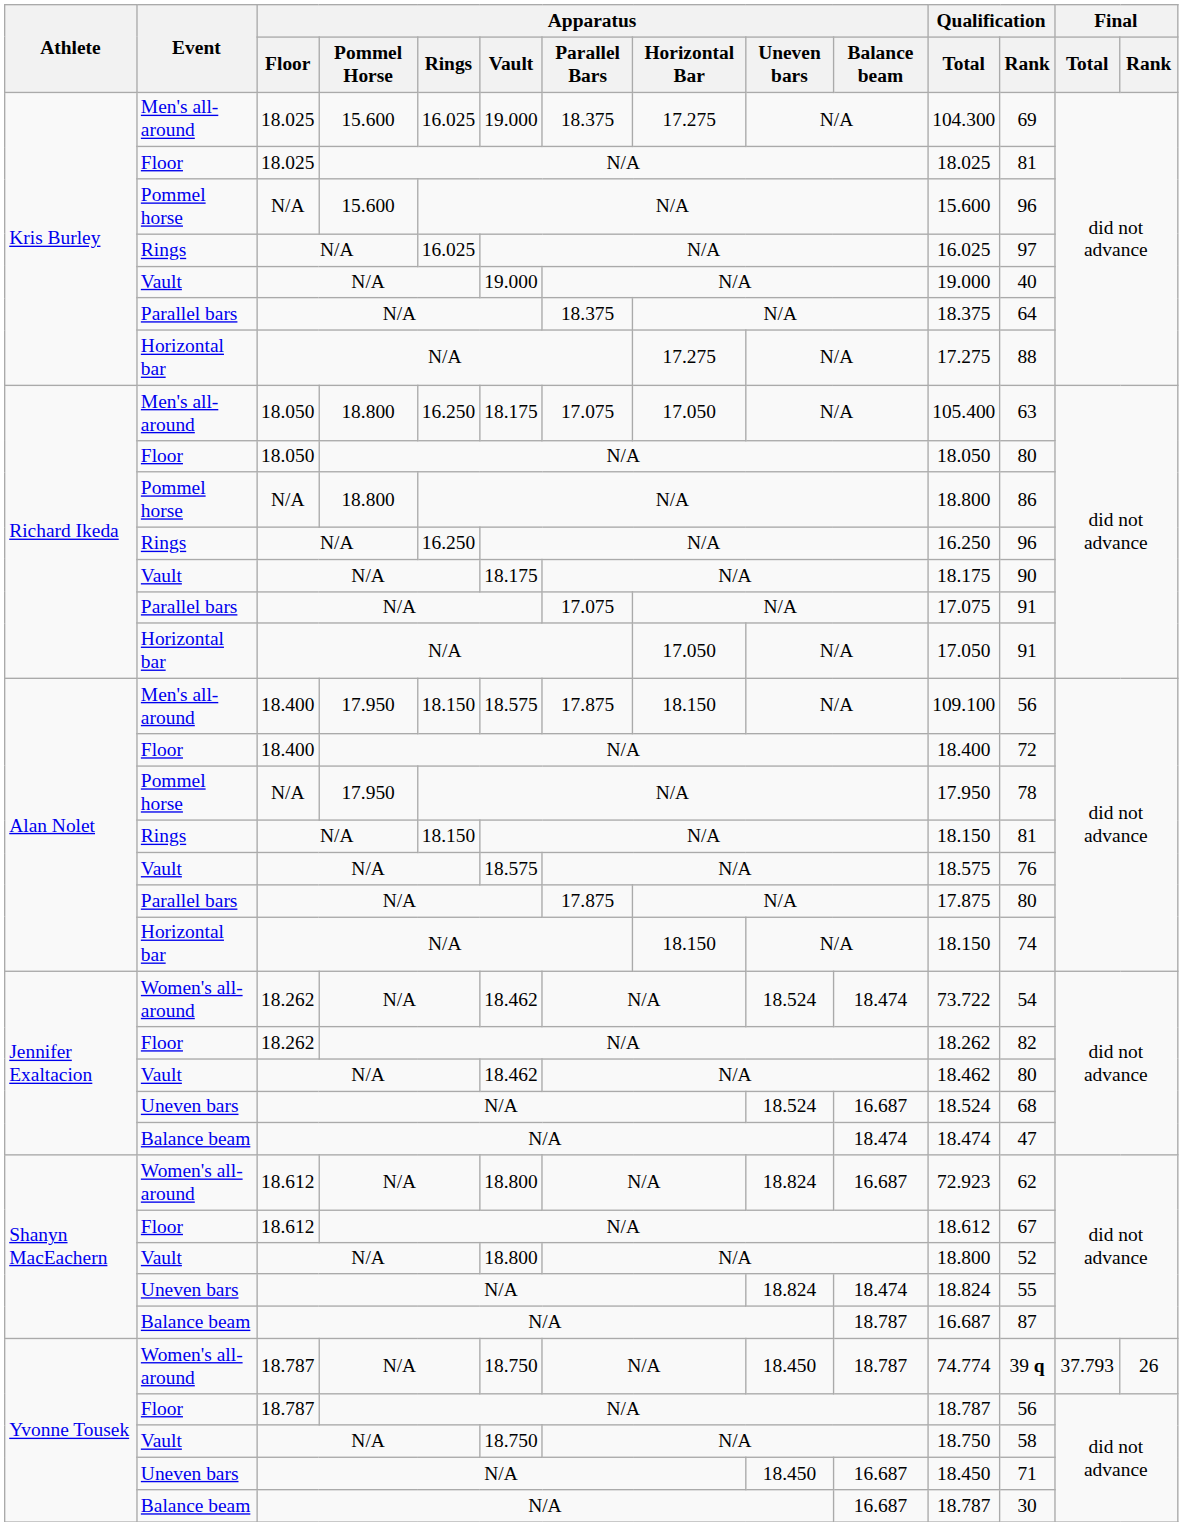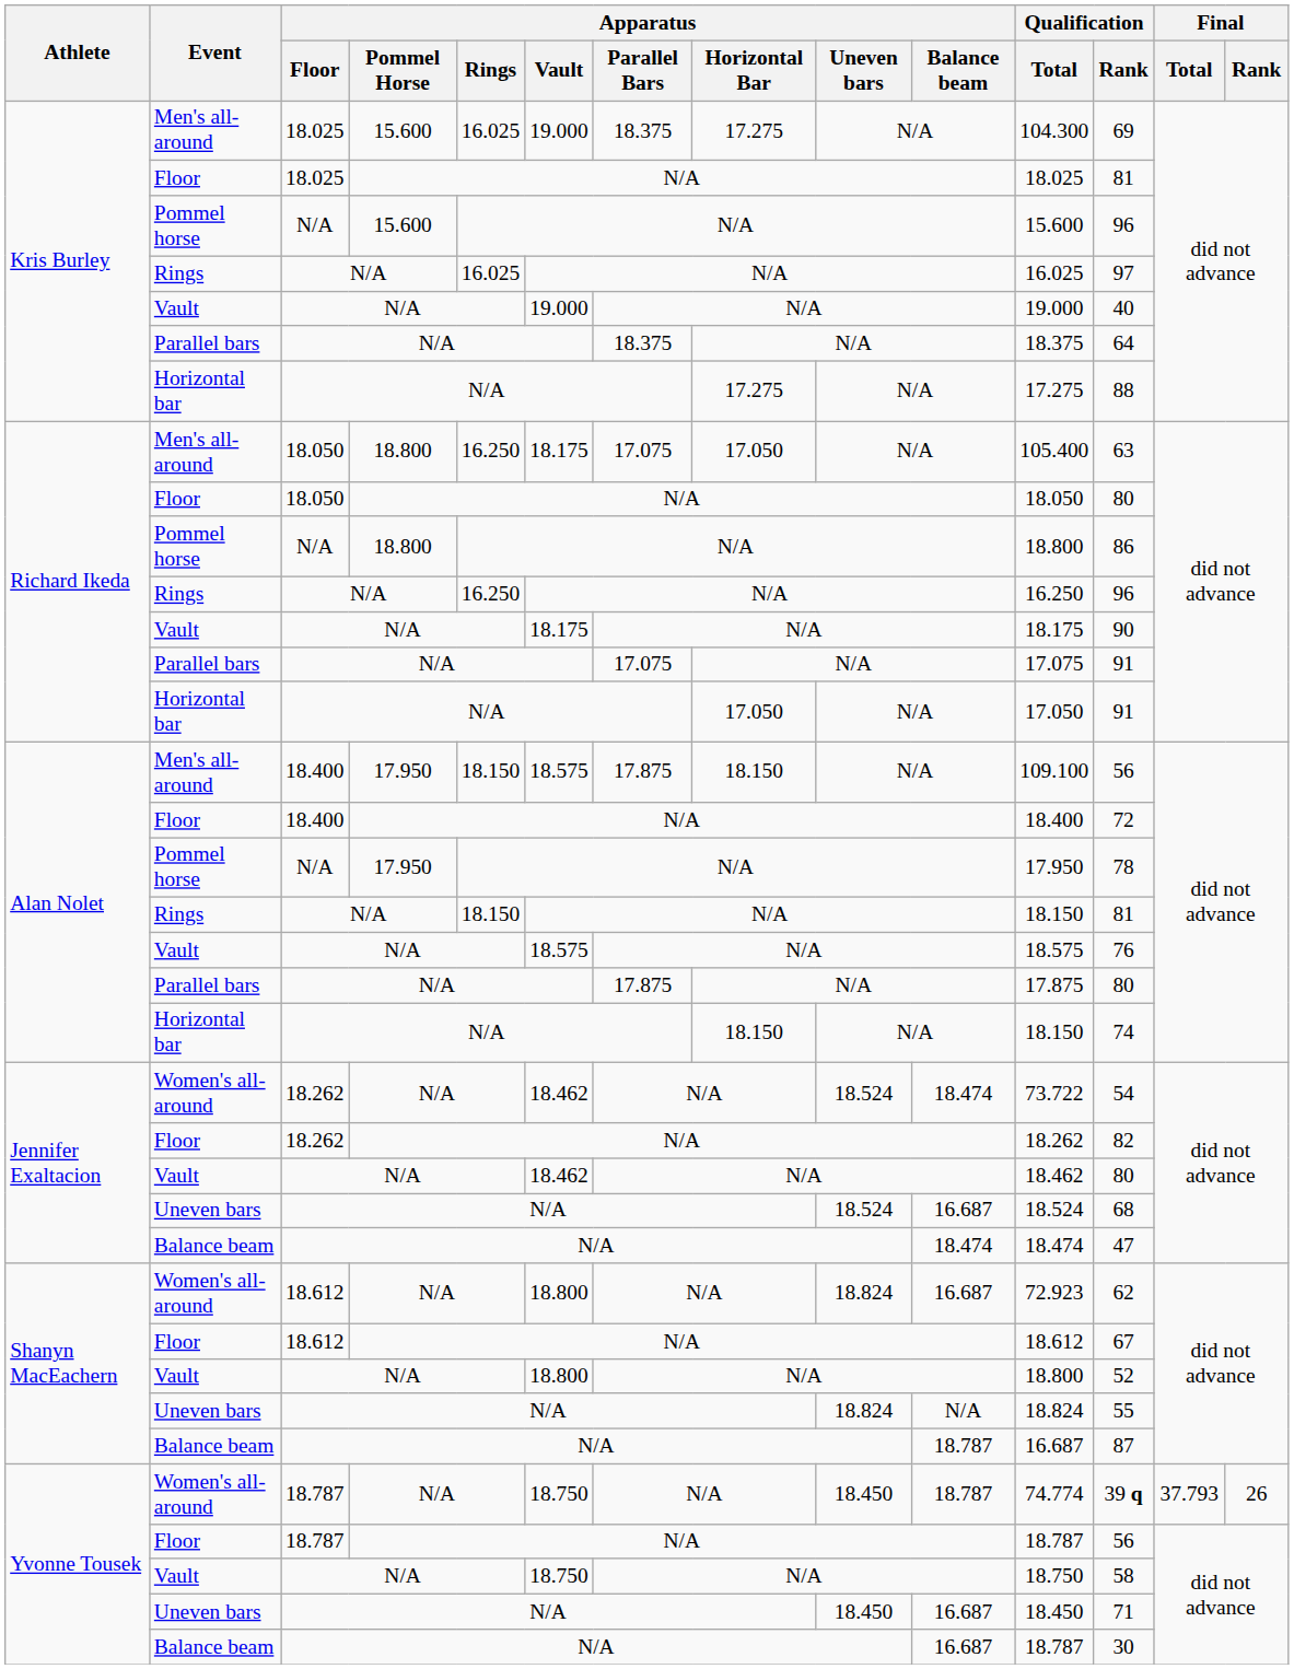Shanyn MacEachern / Uneven bars | Apparatus / Balance beam: 18.474 -> N/A
